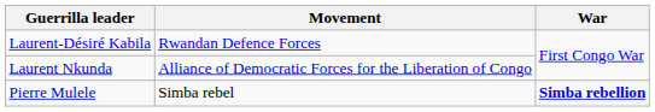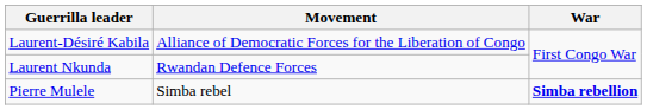Laurent-Désiré Kabila | Movement: Rwandan Defence Forces -> Alliance of Democratic Forces for the Liberation of Congo
Laurent Nkunda | Movement: Alliance of Democratic Forces for the Liberation of Congo -> Rwandan Defence Forces
